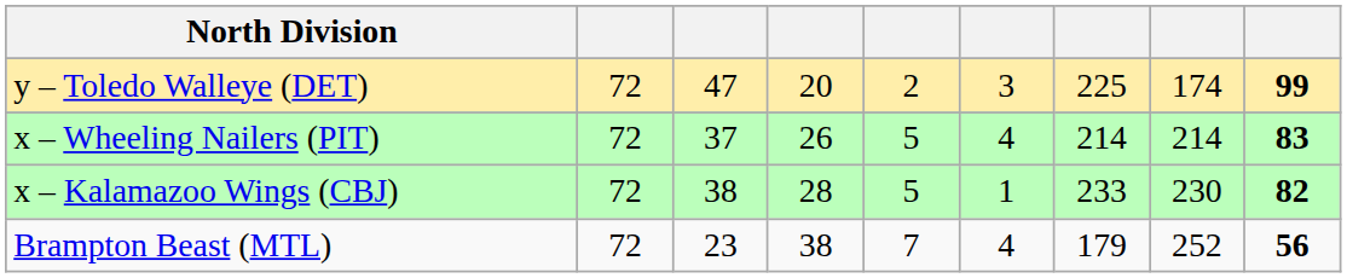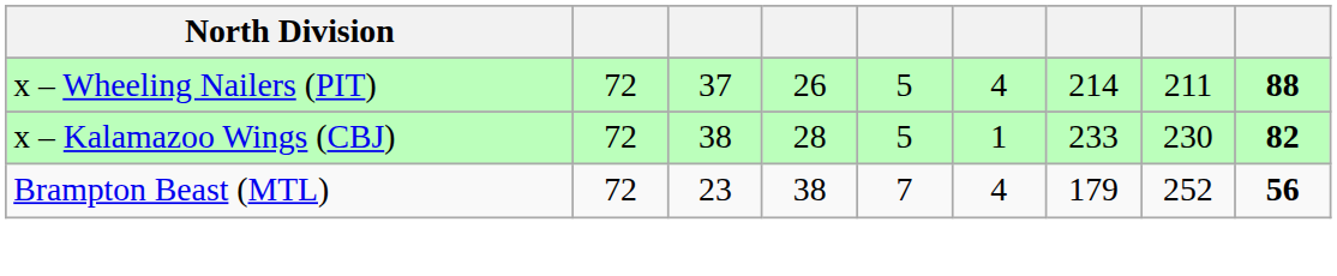- row: y – Toledo Walleye (DET) | 72 | 47 | 20 | 2 | 3 | 225 | 174 | 99
x – Wheeling Nailers (PIT) | column 8: 214 -> 211
x – Wheeling Nailers (PIT) | column 9: 83 -> 88
